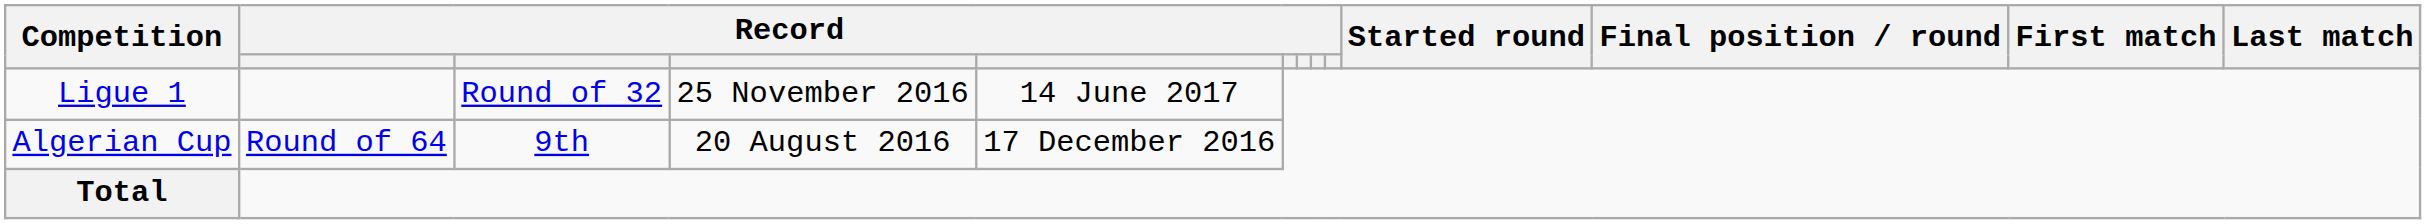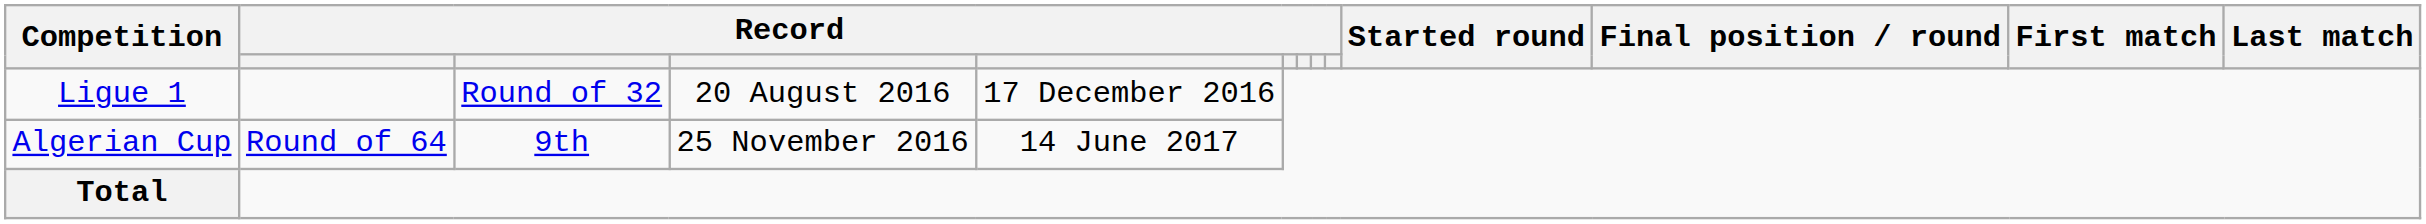Ligue 1 | column 4: 25 November 2016 -> 20 August 2016
Ligue 1 | column 5: 14 June 2017 -> 17 December 2016
Algerian Cup | column 4: 20 August 2016 -> 25 November 2016
Algerian Cup | column 5: 17 December 2016 -> 14 June 2017
